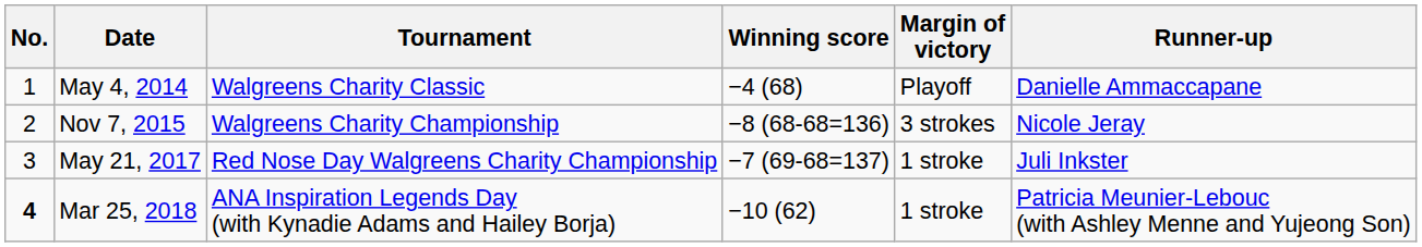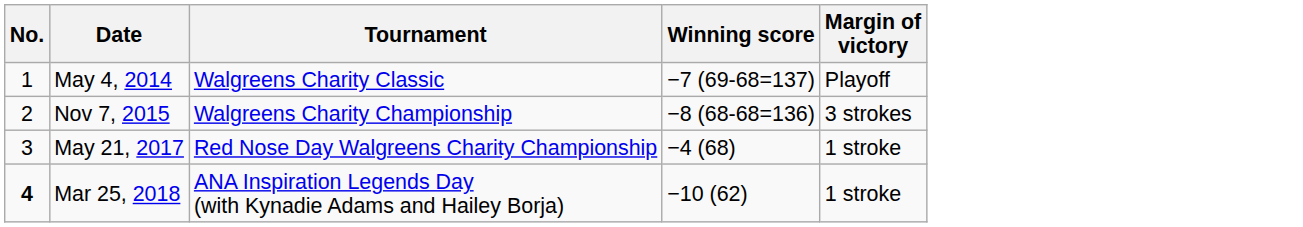- column: Runner-up | Danielle Ammaccapane | Nicole Jeray | Juli Inkster | Patricia Meunier-Lebouc (with Ashley Menne and Yujeong Son)
May 4, 2014 | Winning score: −4 (68) -> −7 (69-68=137)
May 21, 2017 | Winning score: −7 (69-68=137) -> −4 (68)
